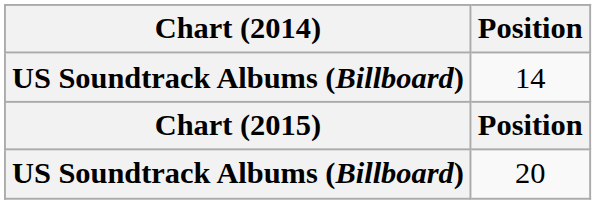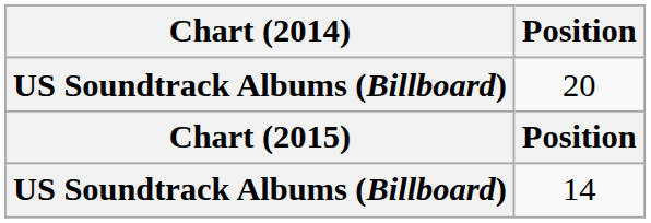rows swapped: 14 <-> 20
